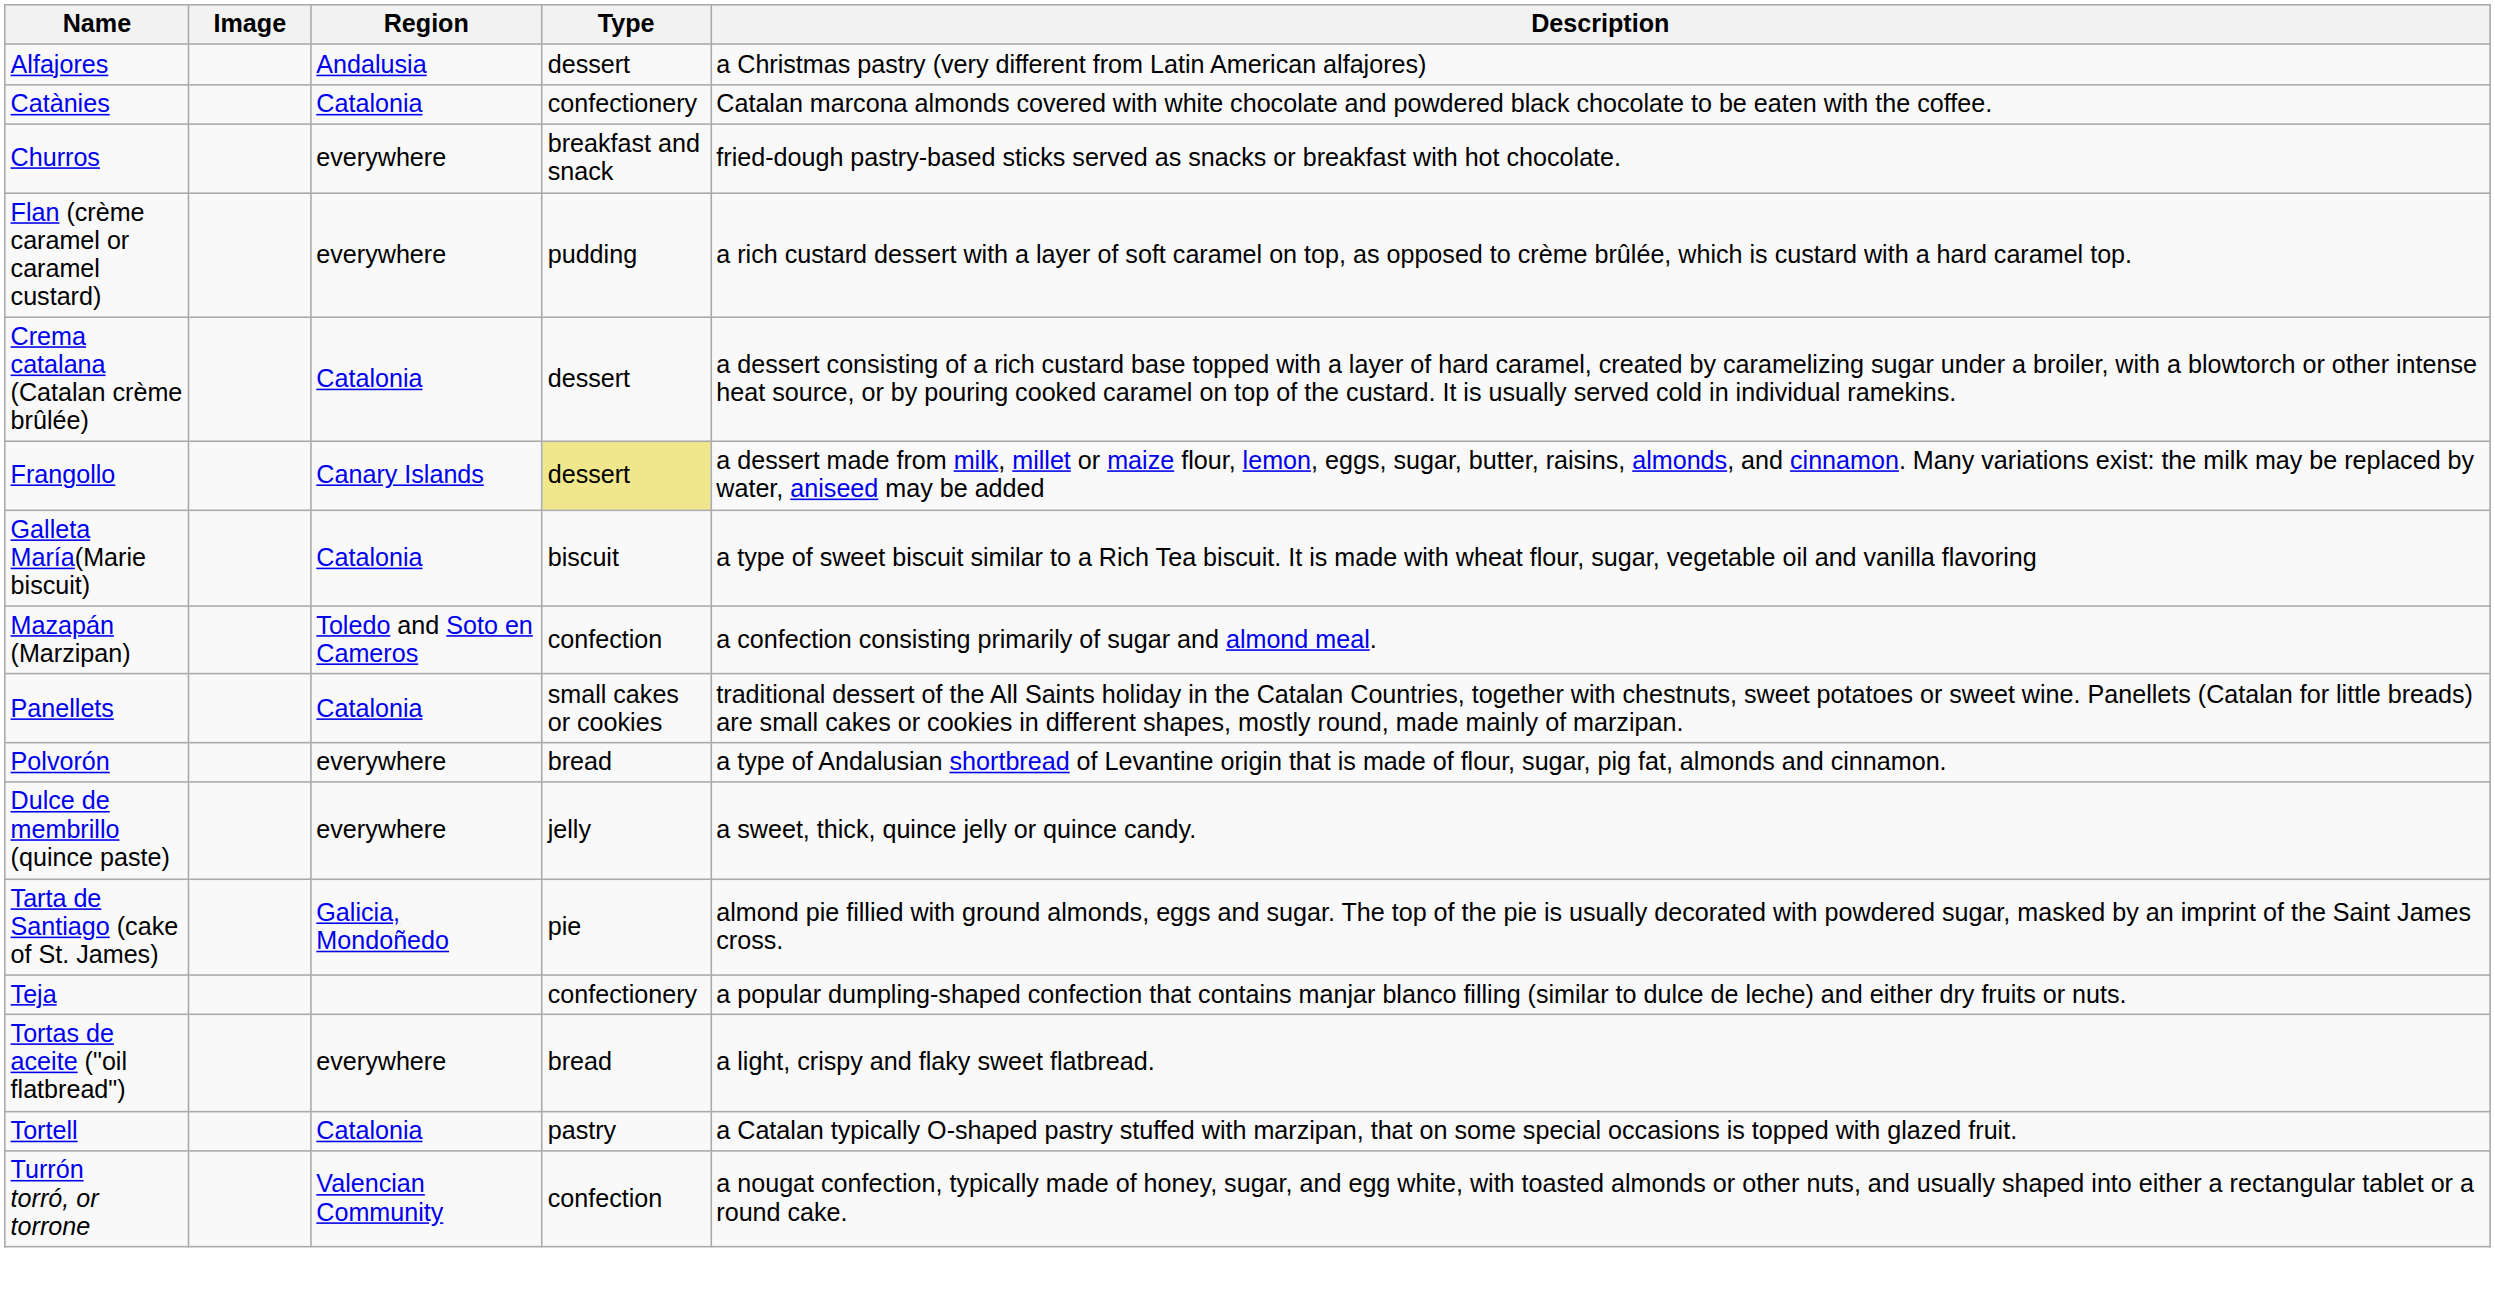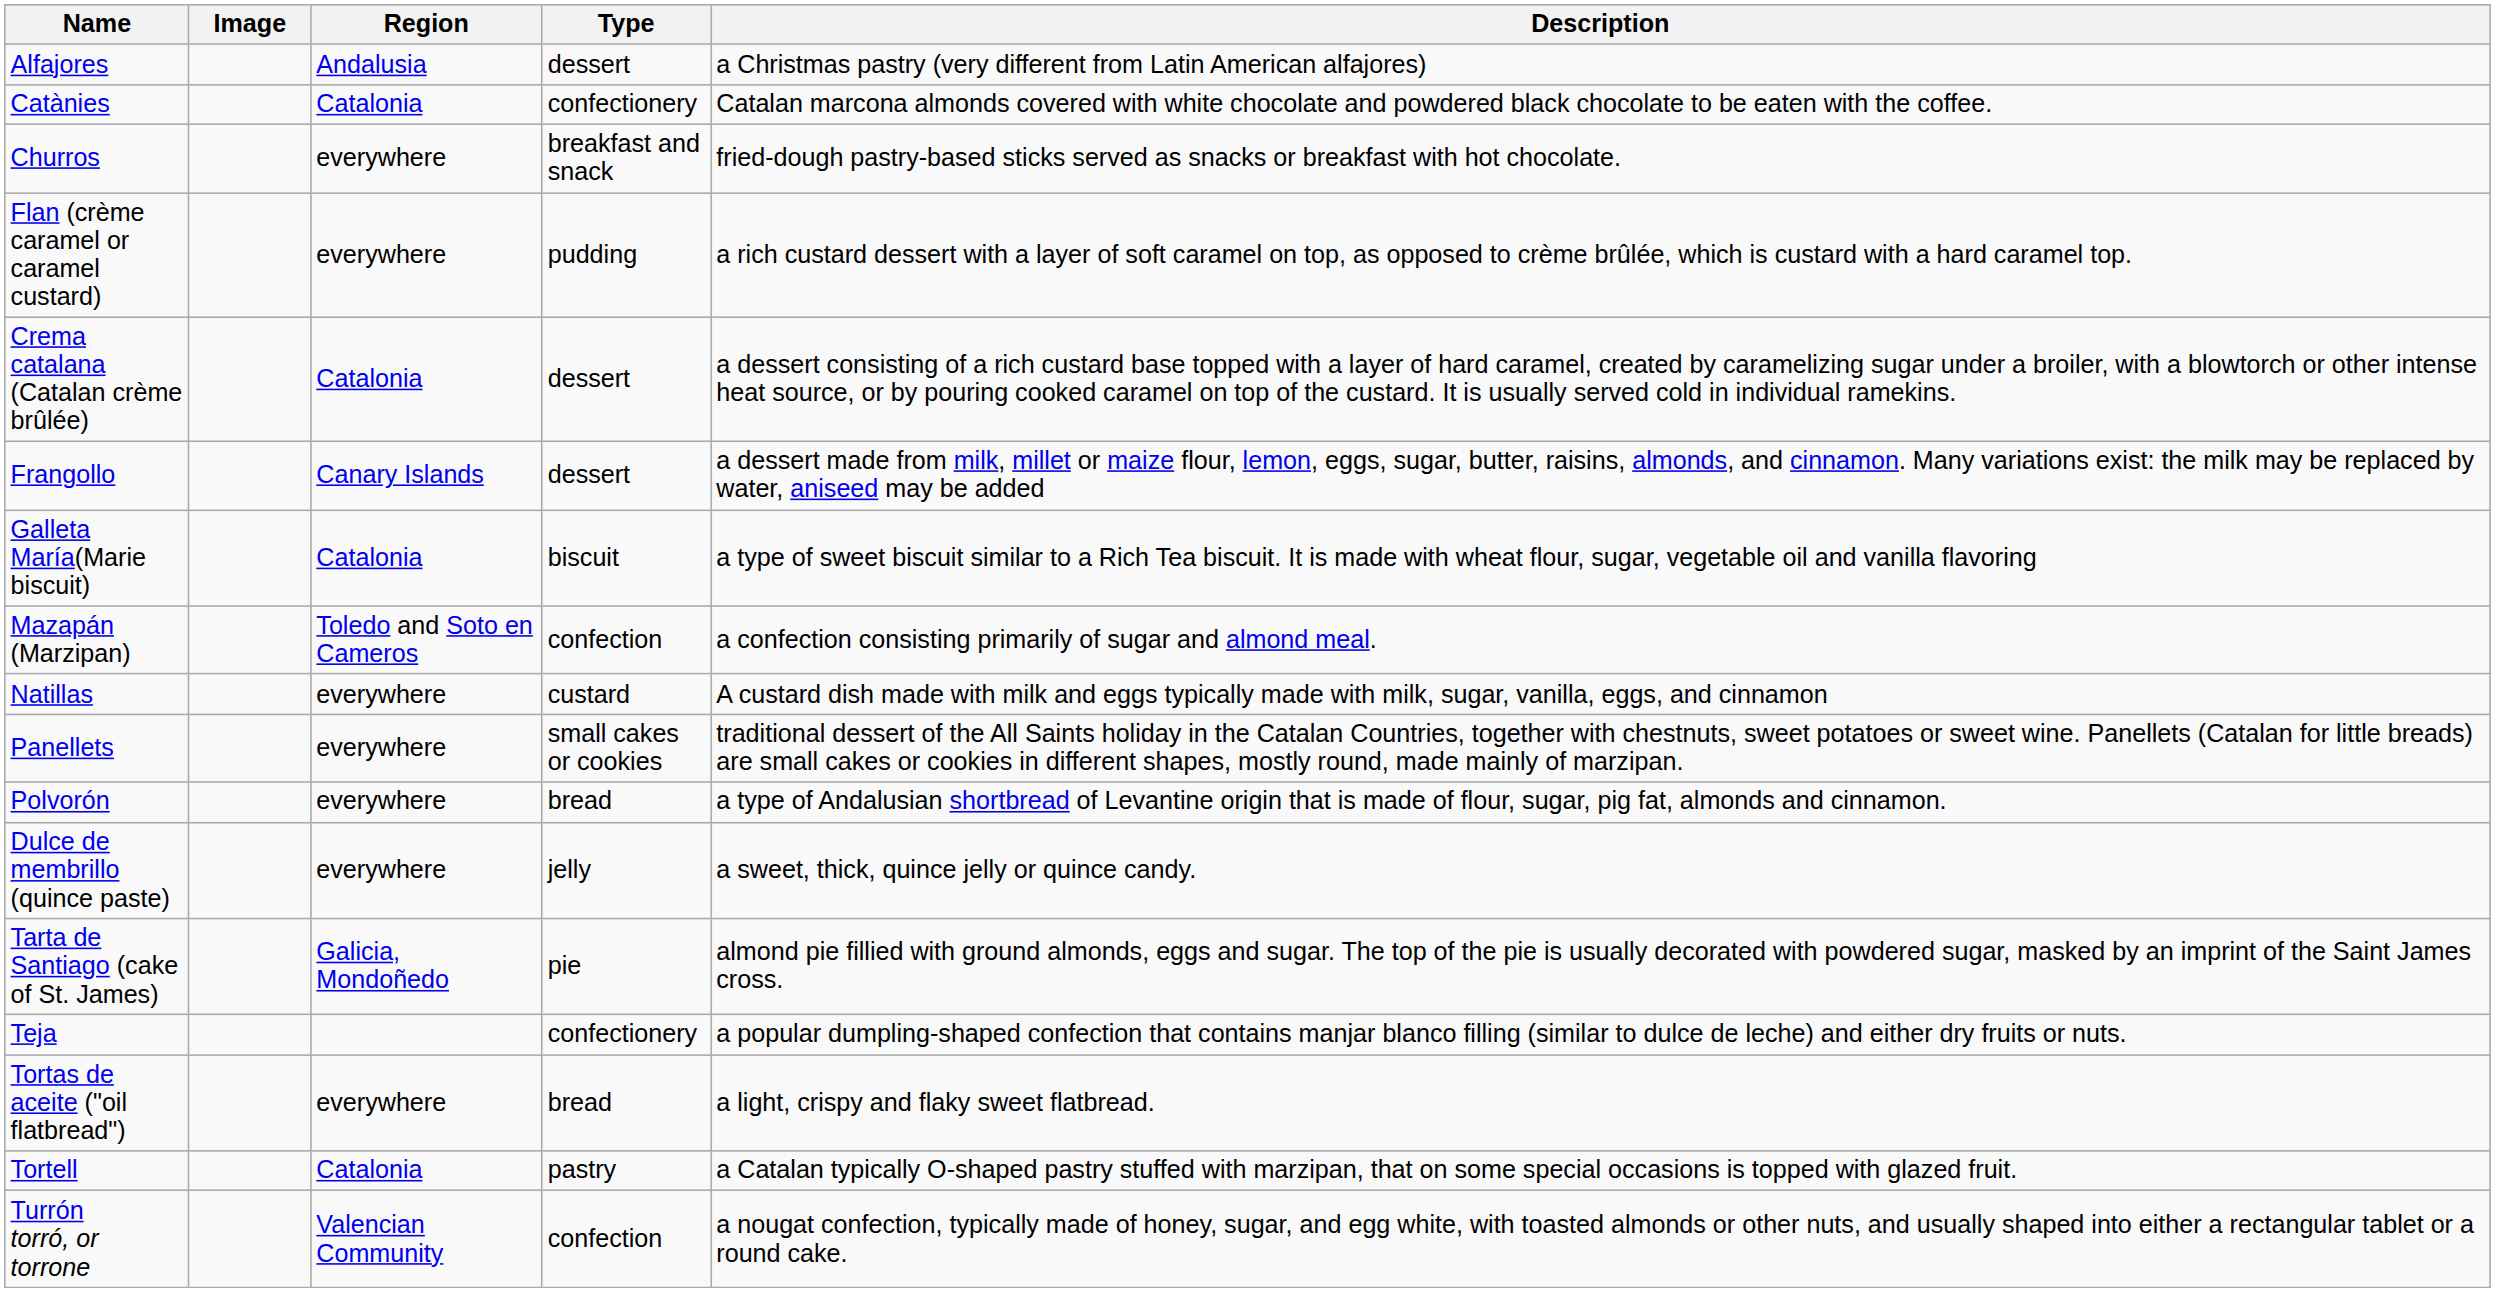Frangollo | Type: khaki background -> no background
+ row: Natillas | everywhere | custard | A custard dish made with milk and eggs typically made with milk, sugar, vanilla, eggs, and cinnamon
Panellets | Region: Catalonia -> everywhere
